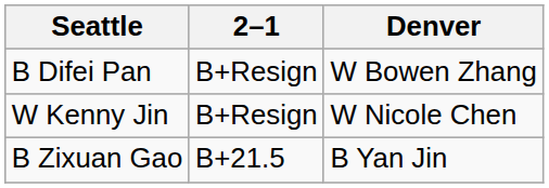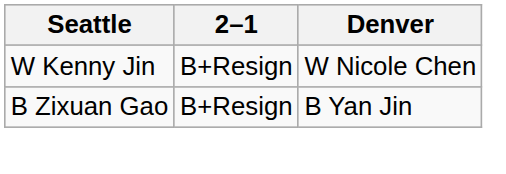- row: B Difei Pan | B+Resign | W Bowen Zhang
B Zixuan Gao | 2–1: B+21.5 -> B+Resign
